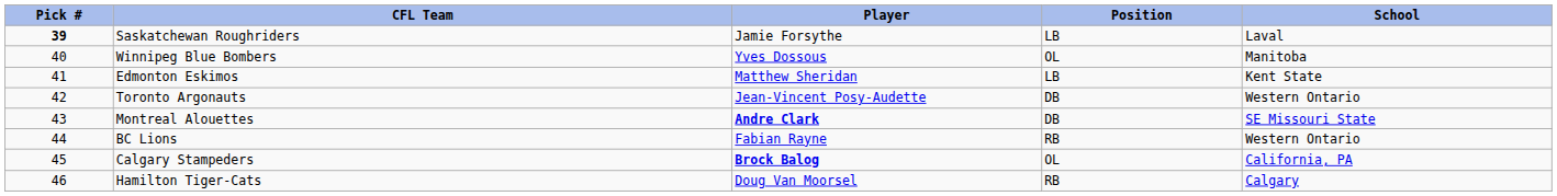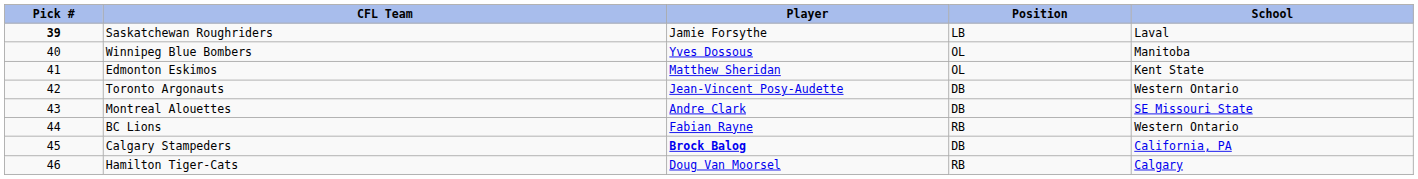Edmonton Eskimos | Position: LB -> OL
Montreal Alouettes | Player: bold -> normal
Calgary Stampeders | Position: OL -> DB
